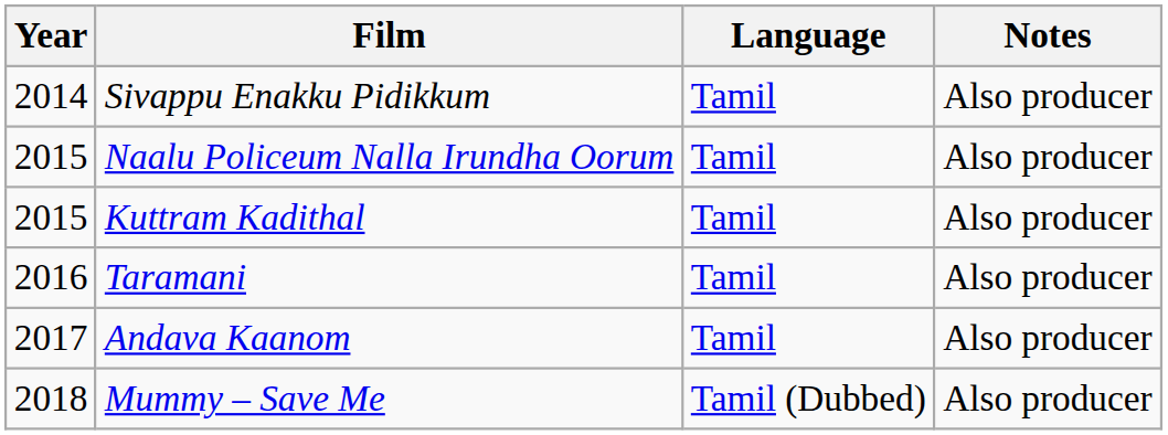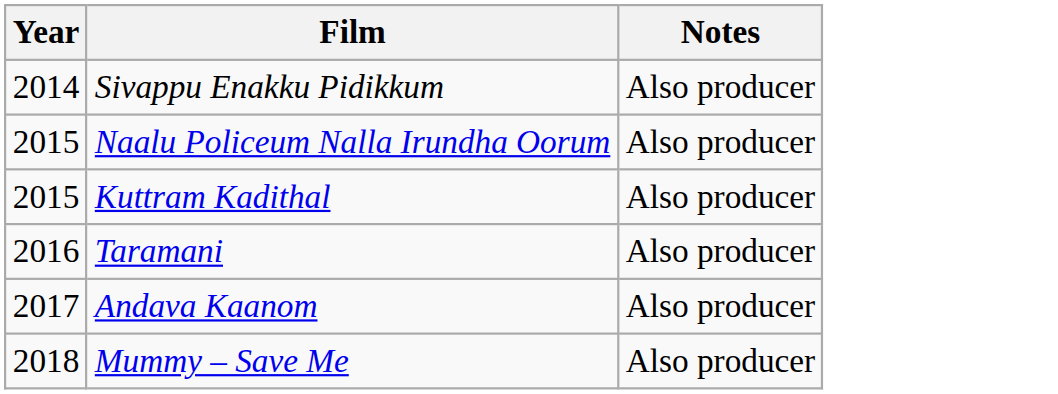- column: Language | Tamil | Tamil | Tamil | Tamil | Tamil | Tamil (Dubbed)
